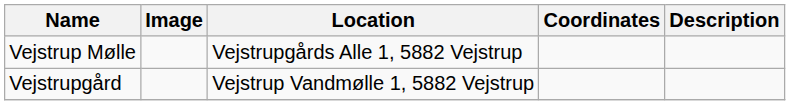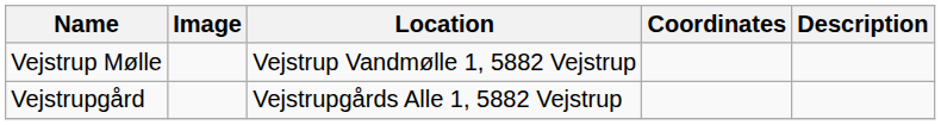Vejstrup Mølle | Location: Vejstrupgårds Alle 1, 5882 Vejstrup -> Vejstrup Vandmølle 1, 5882 Vejstrup
Vejstrupgård | Location: Vejstrup Vandmølle 1, 5882 Vejstrup -> Vejstrupgårds Alle 1, 5882 Vejstrup
